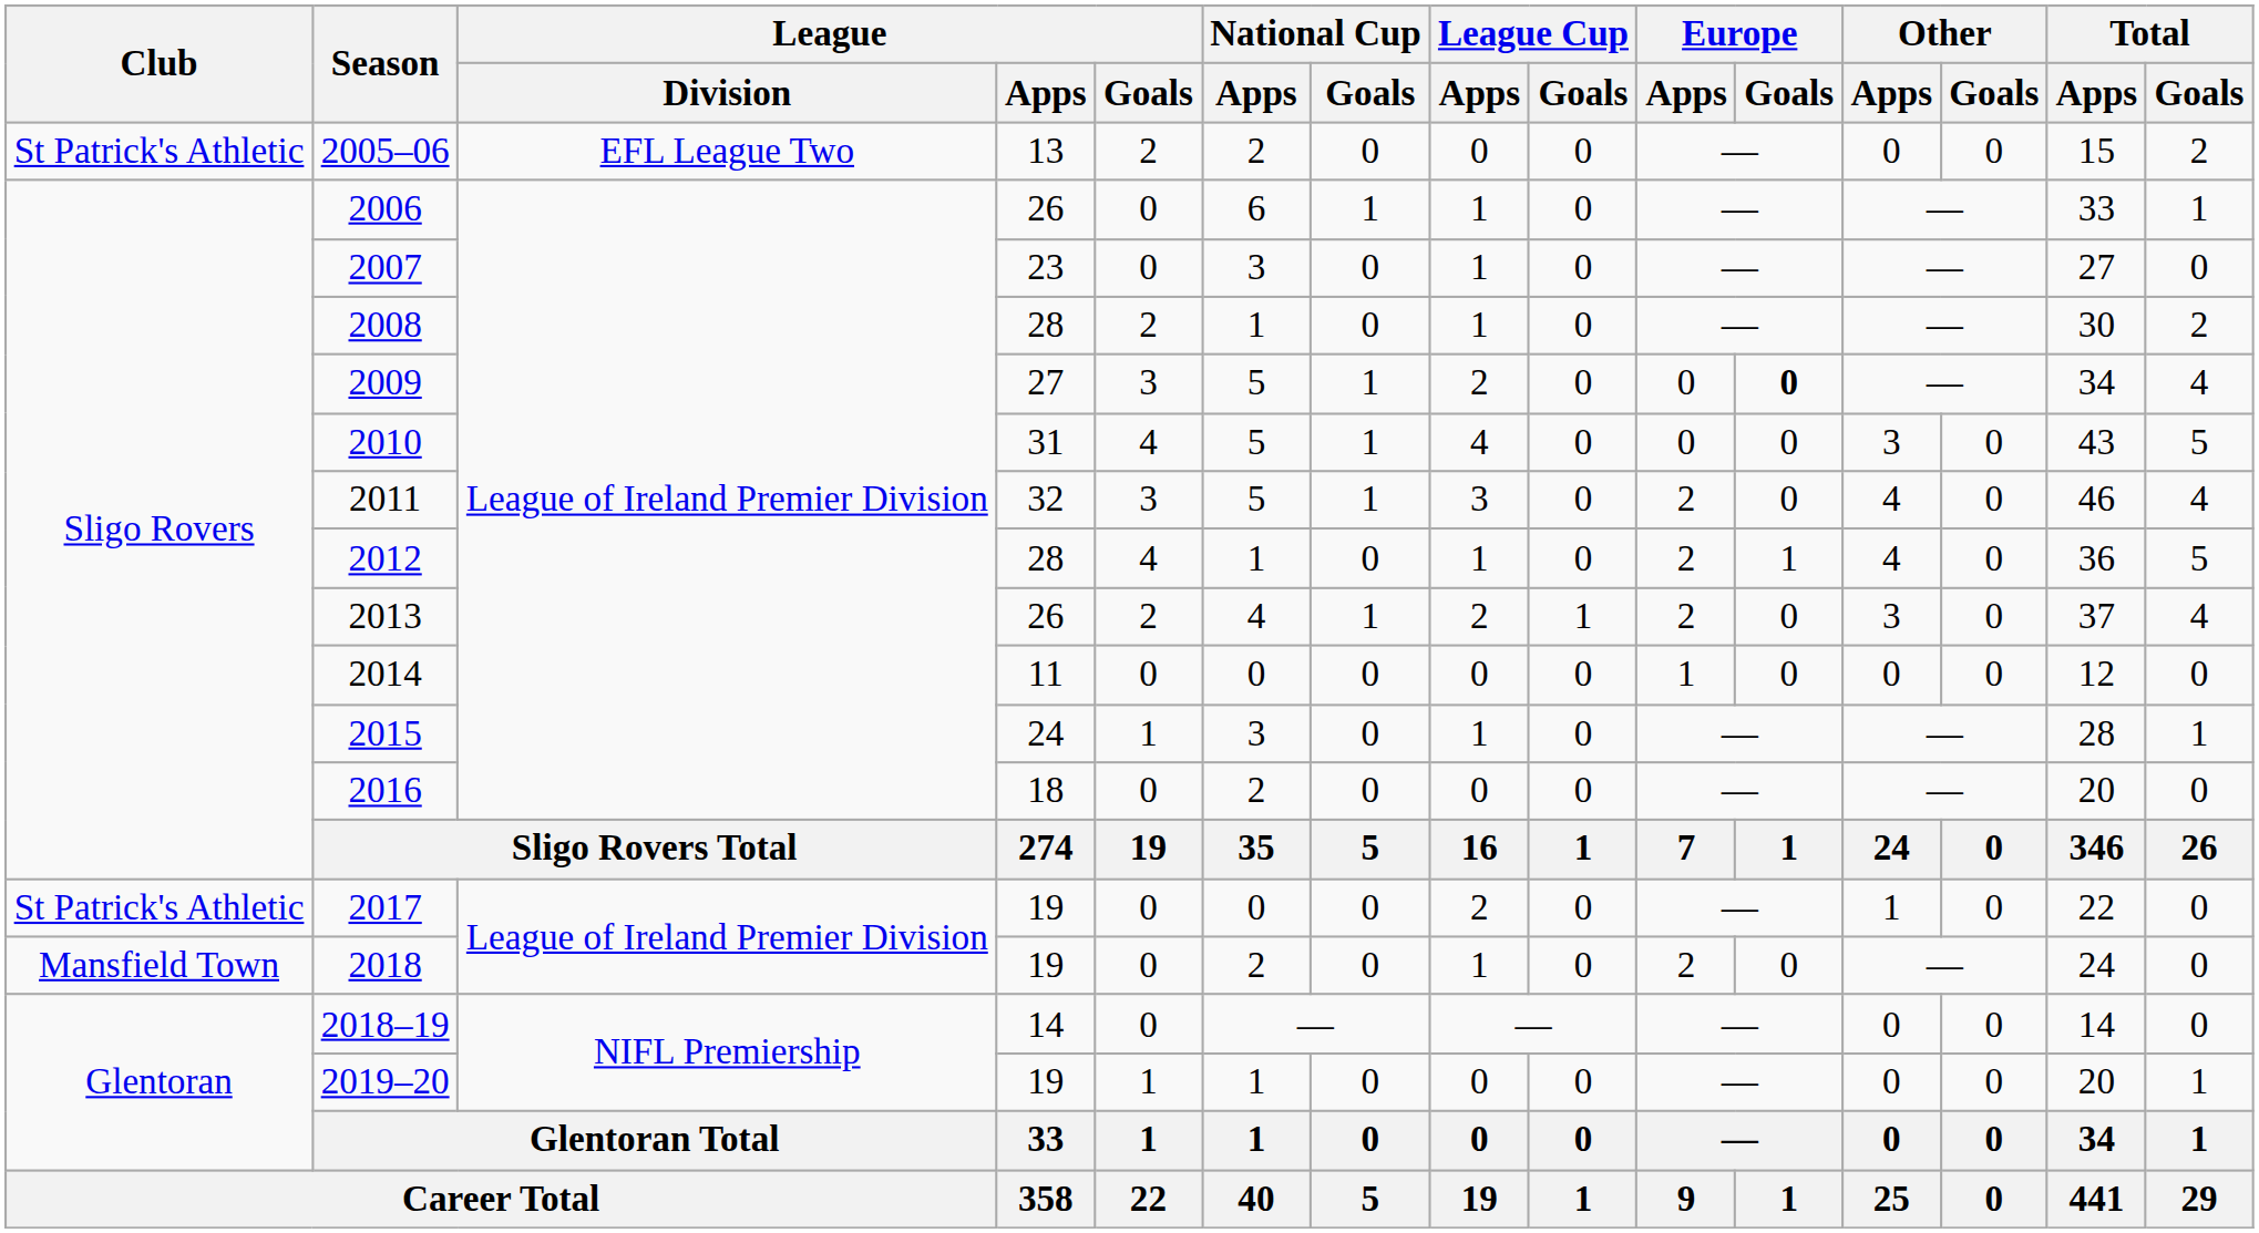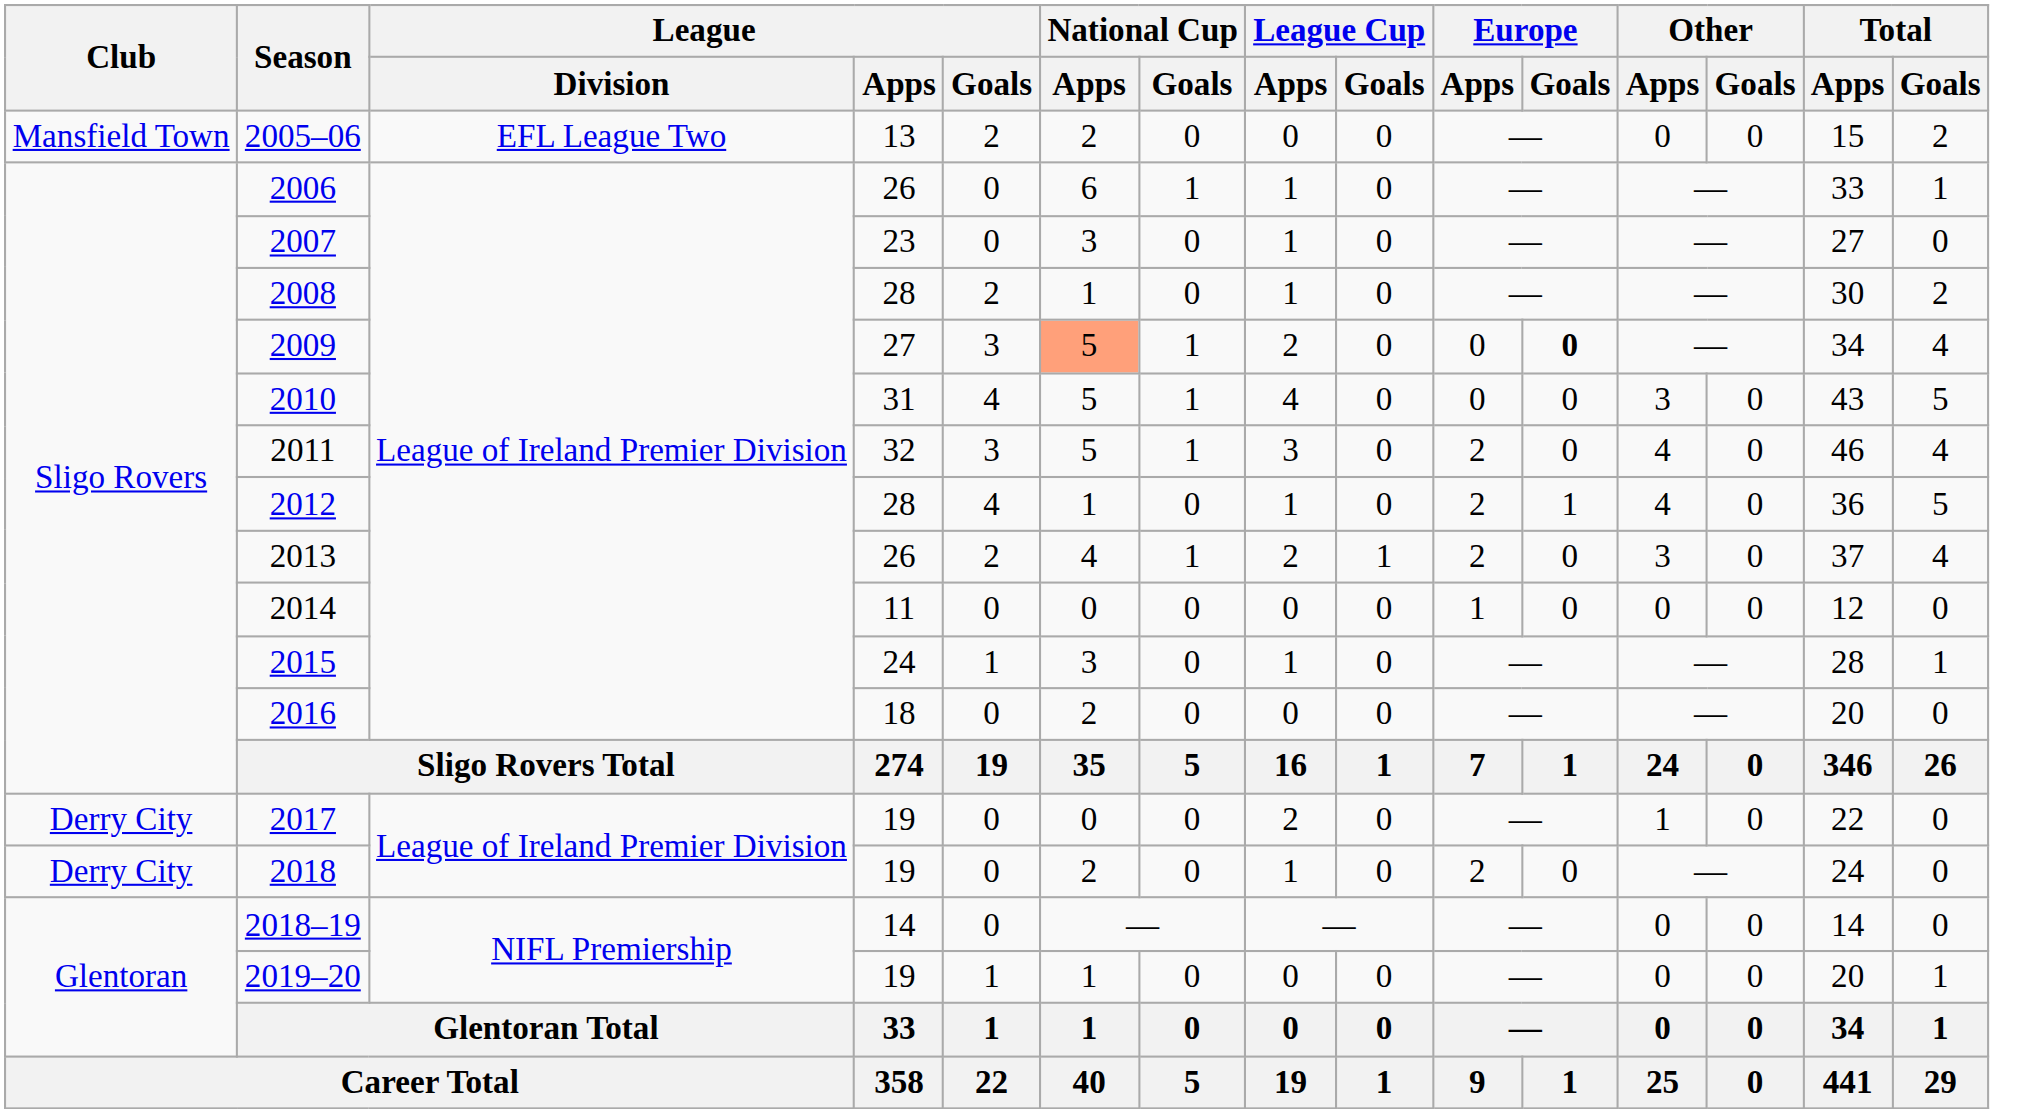2005–06 | Club: St Patrick's Athletic -> Mansfield Town
2009 | National Cup / Apps: no background -> lightsalmon background
2017 | Club: St Patrick's Athletic -> Derry City
2018 | Club: Mansfield Town -> Derry City
